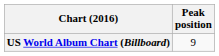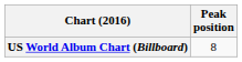US World Album Chart (Billboard) | Peak position: 9 -> 8
